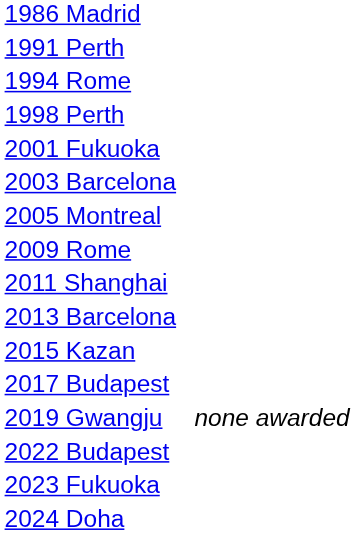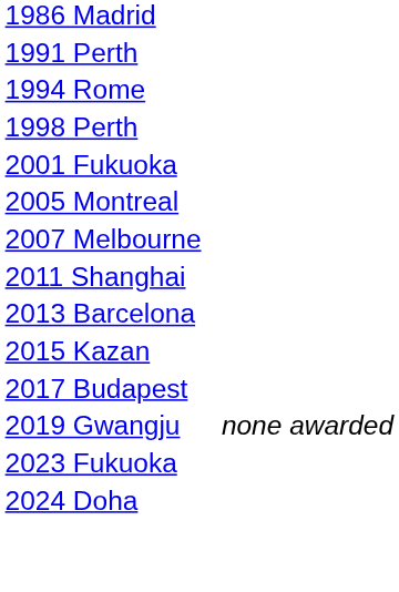- row: 2003 Barcelona
+ row: 2007 Melbourne
- row: 2009 Rome
- row: 2022 Budapest
